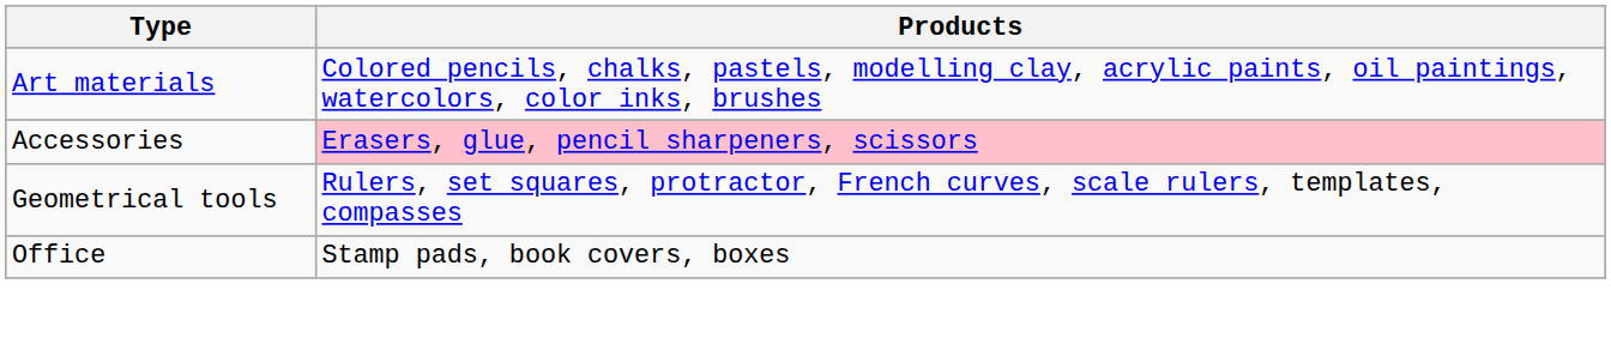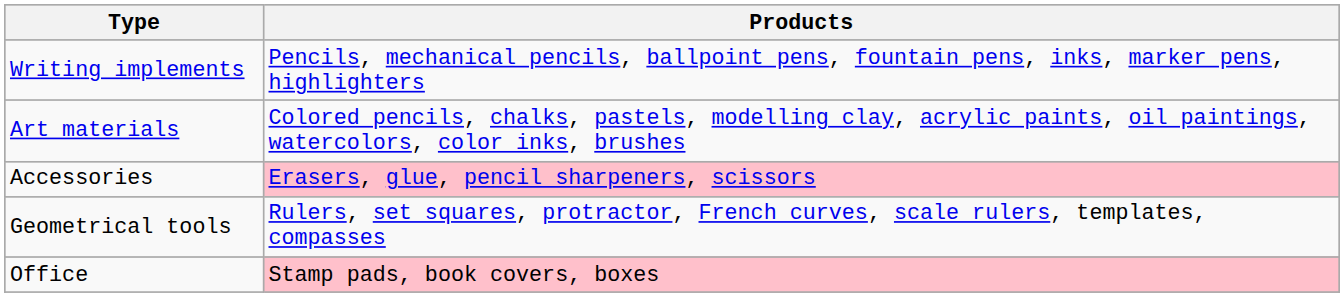+ row: Writing implements | Pencils, mechanical pencils, ballpoint pens, fountain pens, inks, marker pens, highlighters
Office | Products: no background -> pink background
